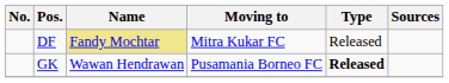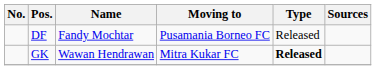DF | Name: khaki background -> no background
DF | Moving to: Mitra Kukar FC -> Pusamania Borneo FC
GK | Moving to: Pusamania Borneo FC -> Mitra Kukar FC
